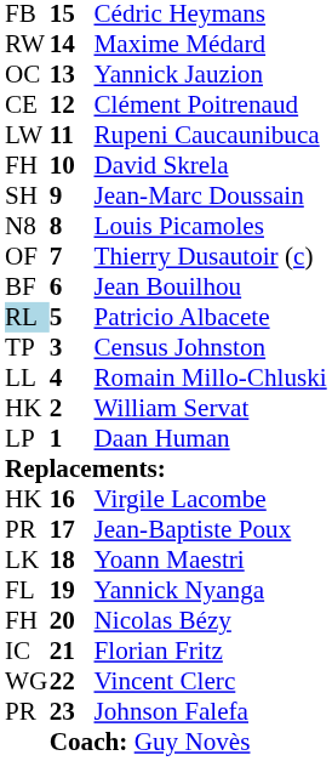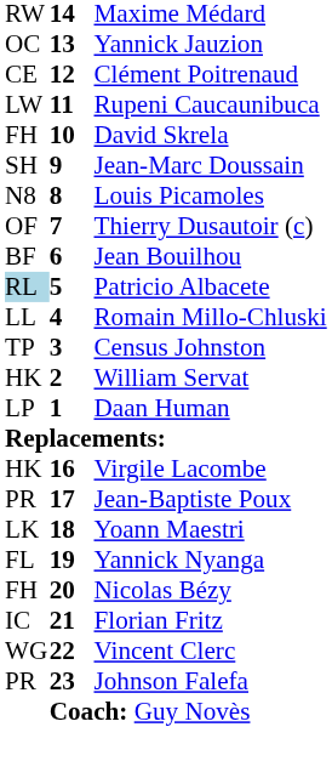- row: FB | 15 | Cédric Heymans
rows swapped: Romain Millo-Chluski <-> Census Johnston
